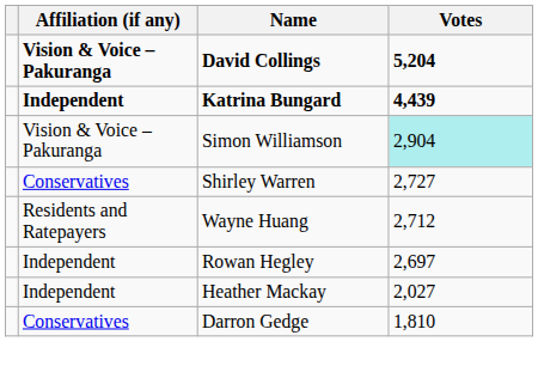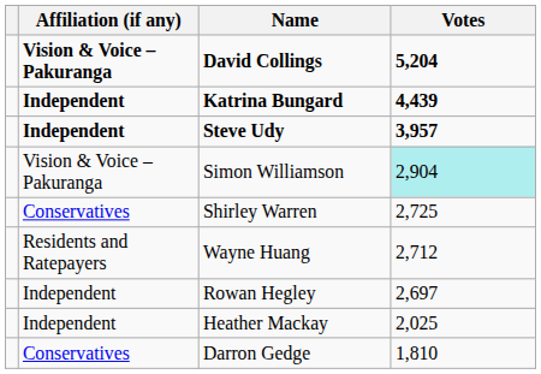+ row: Independent | Steve Udy | 3,957
Shirley Warren | Votes: 2,727 -> 2,725
Heather Mackay | Votes: 2,027 -> 2,025
